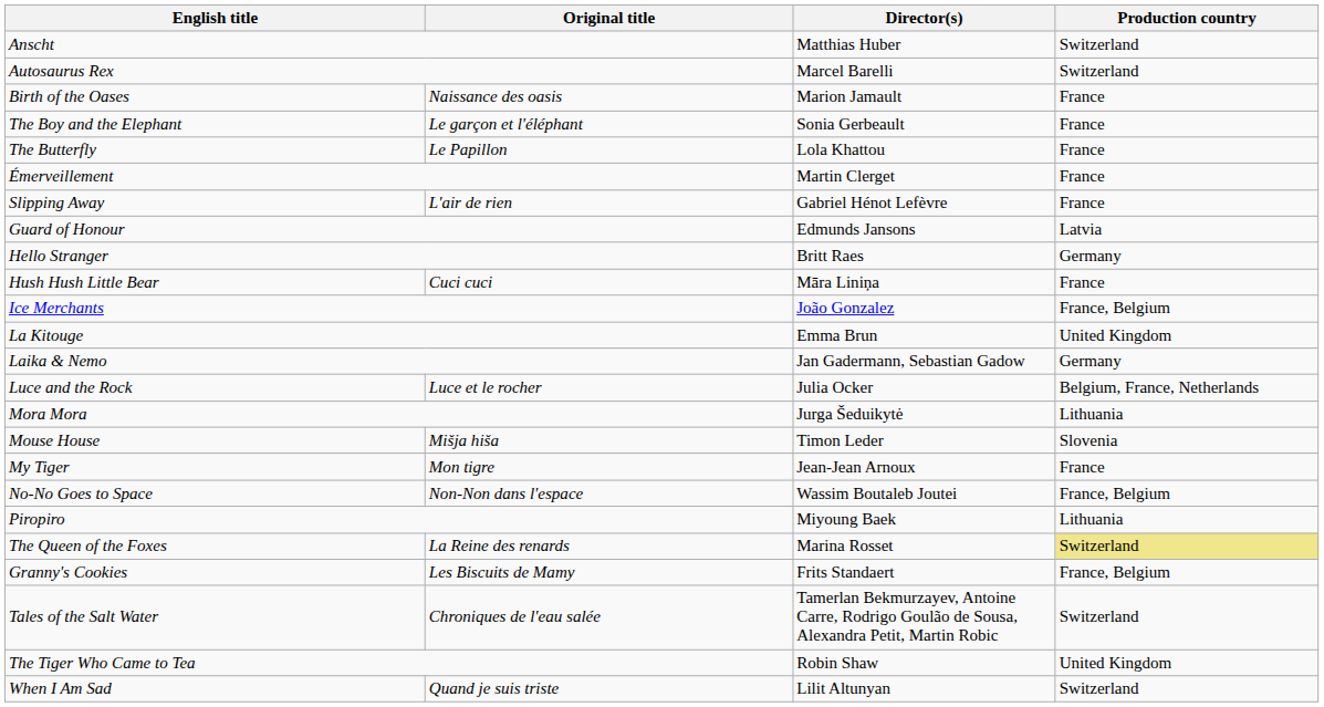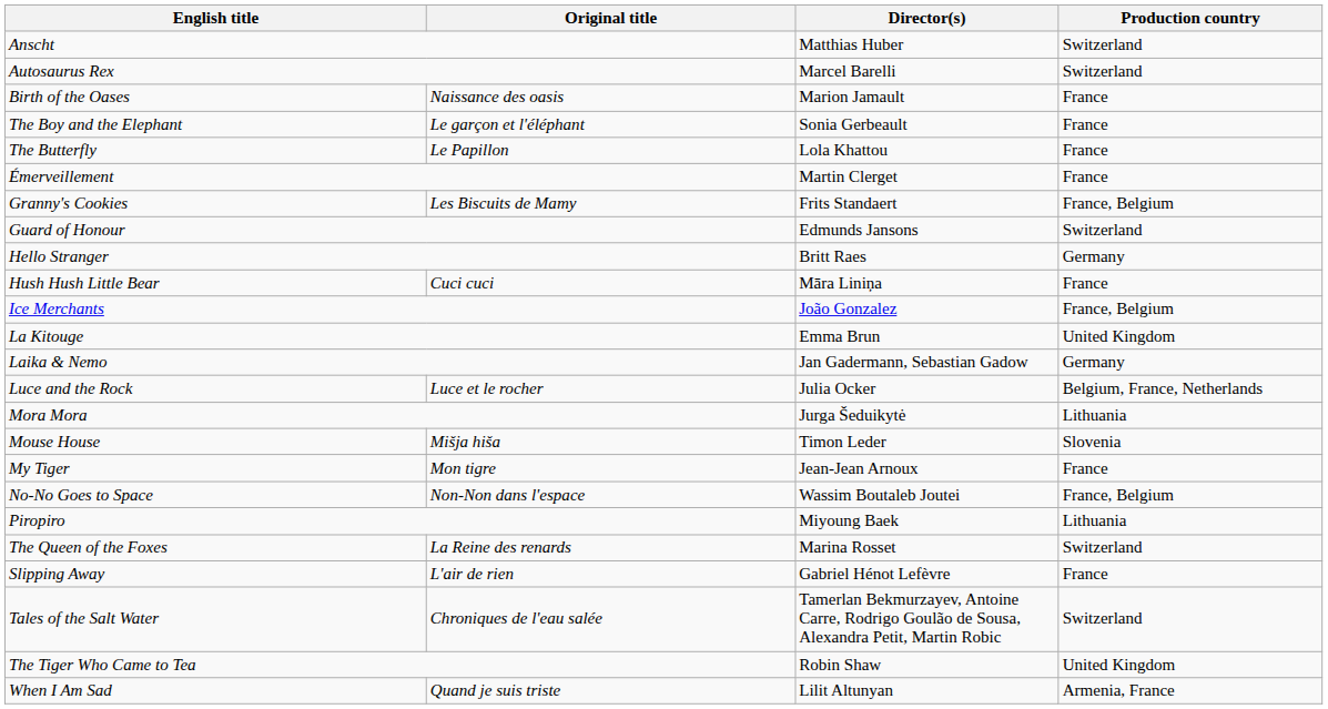rows swapped: Granny's Cookies <-> Slipping Away
Guard of Honour | Production country: Latvia -> Switzerland
The Queen of the Foxes | Production country: khaki background -> no background
When I Am Sad | Production country: Switzerland -> Armenia, France
